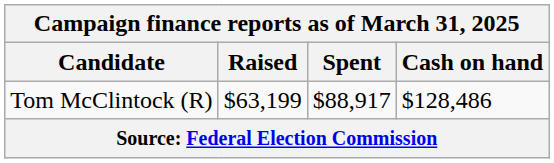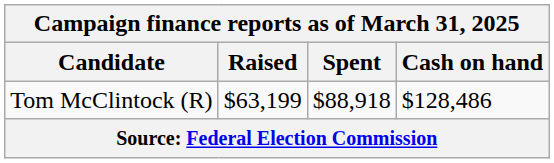Tom McClintock (R) | Spent: $88,917 -> $88,918
